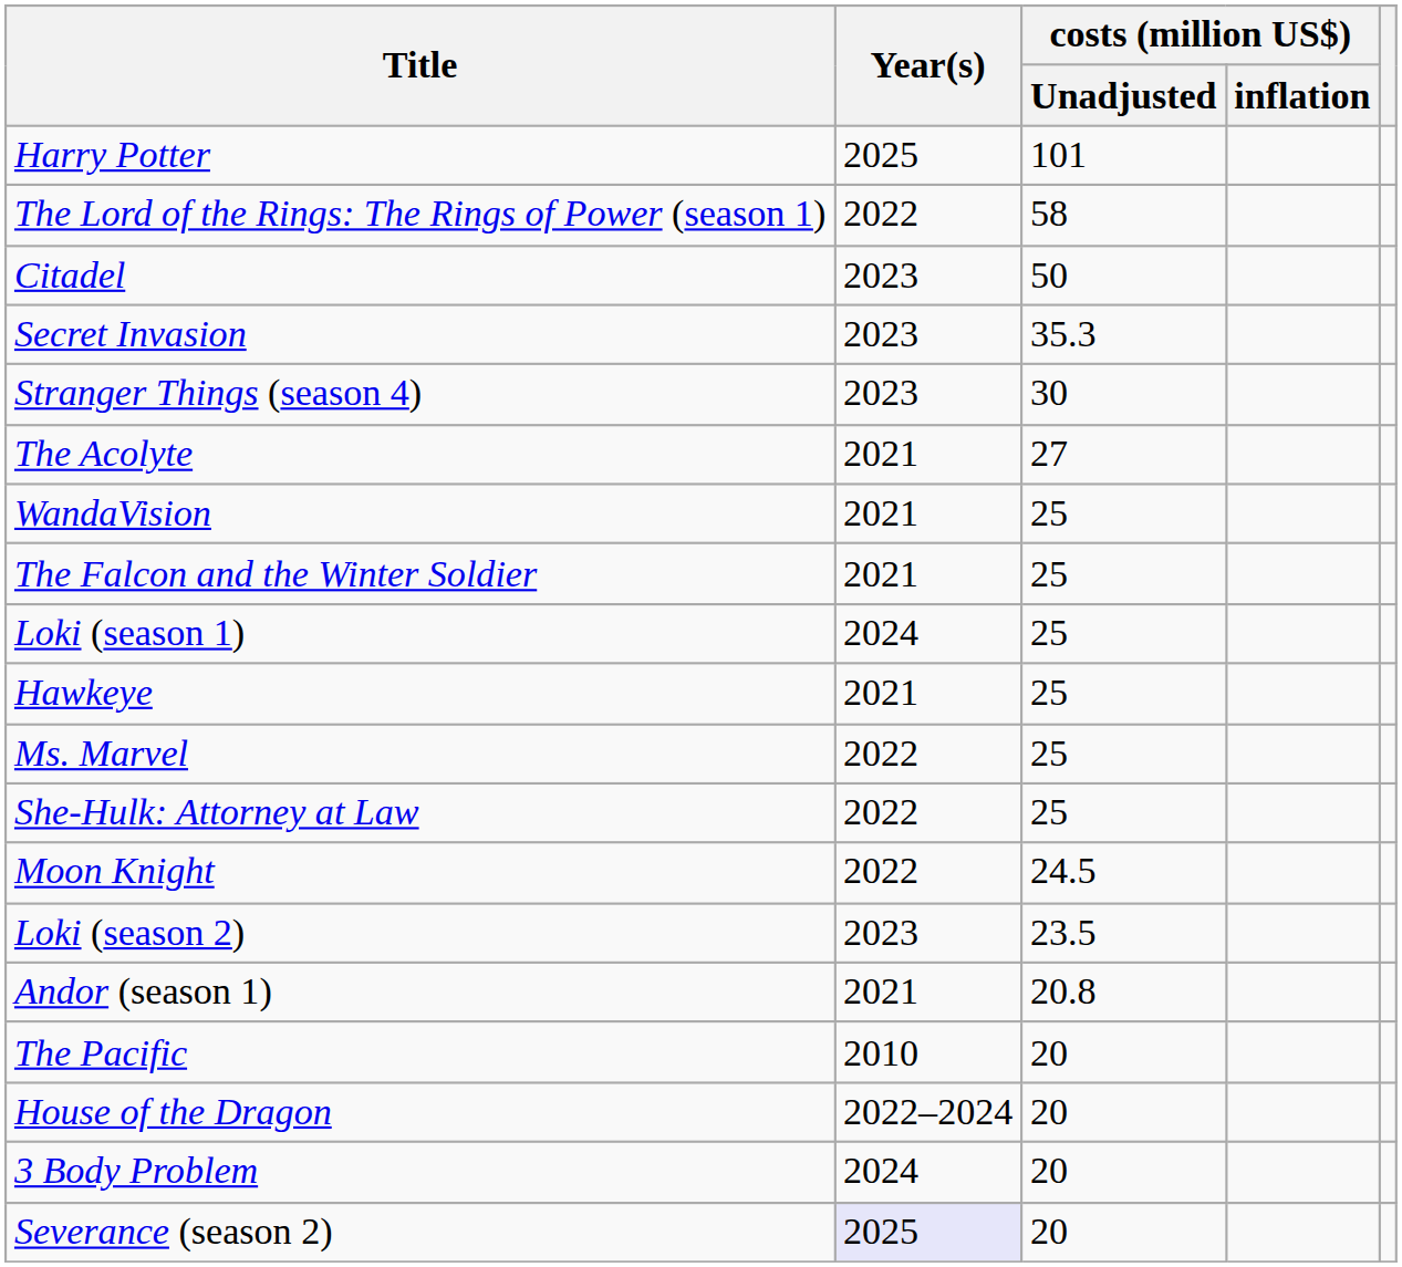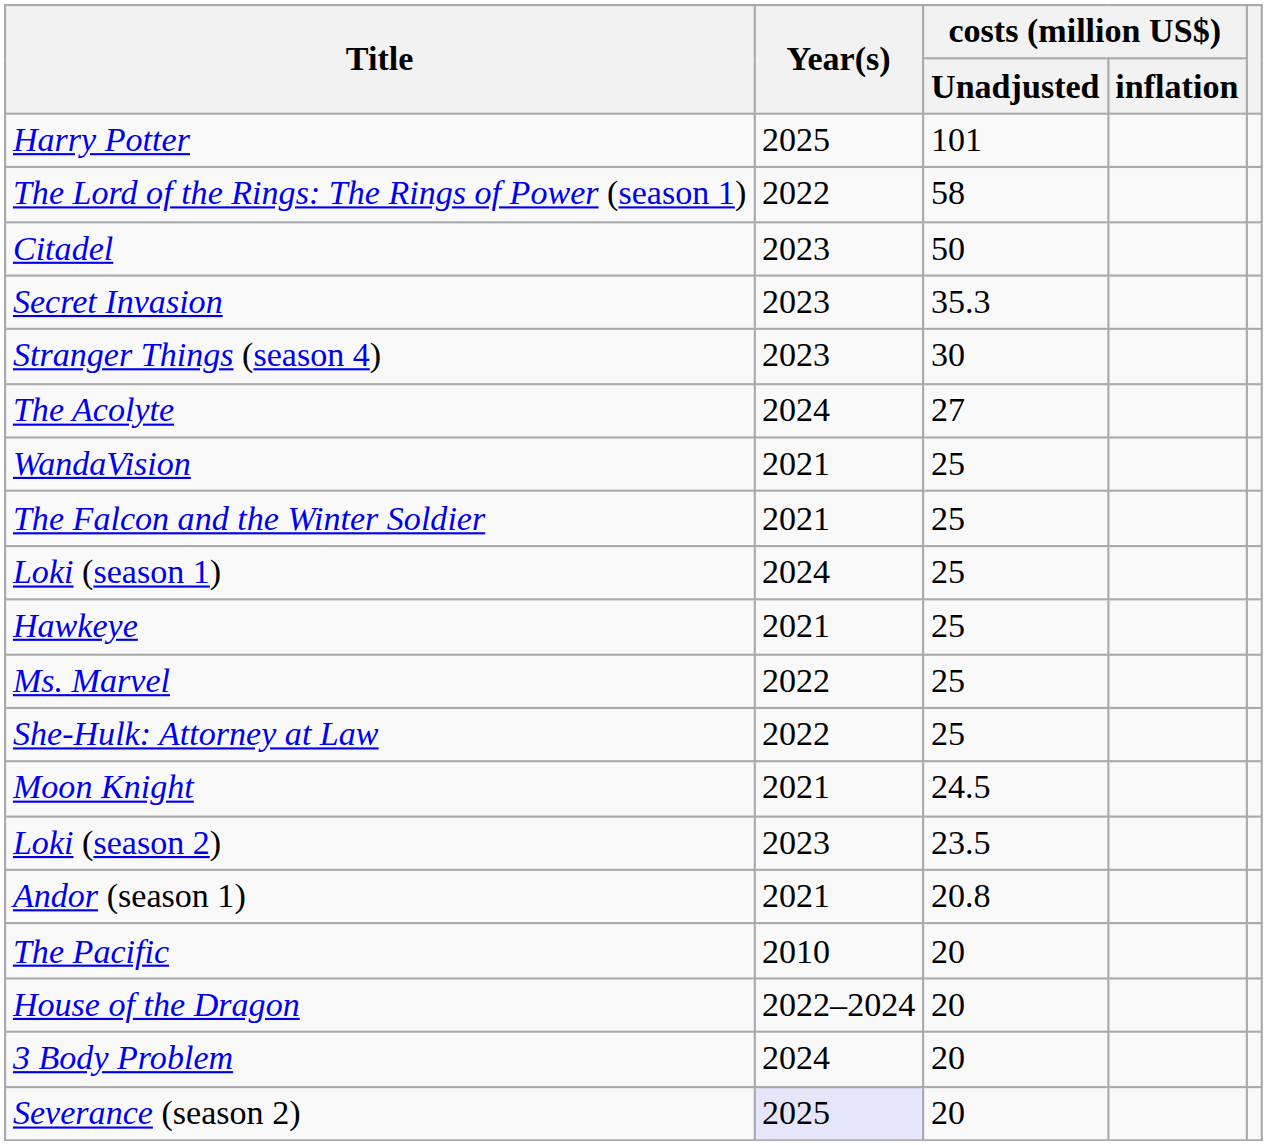The Acolyte | Year(s): 2021 -> 2024
Moon Knight | Year(s): 2022 -> 2021
